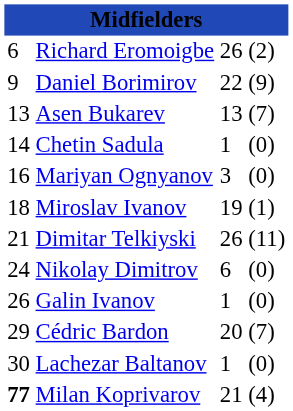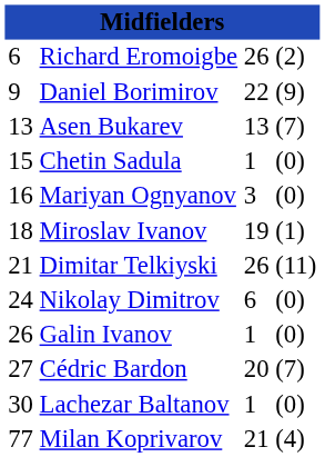Chetin Sadula | column 1: 14 -> 15
Cédric Bardon | column 1: 29 -> 27
Milan Koprivarov | column 1: bold -> normal
